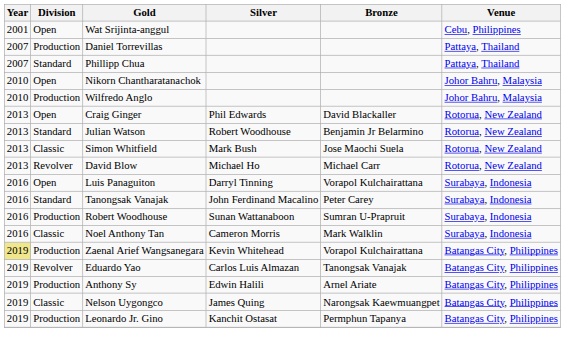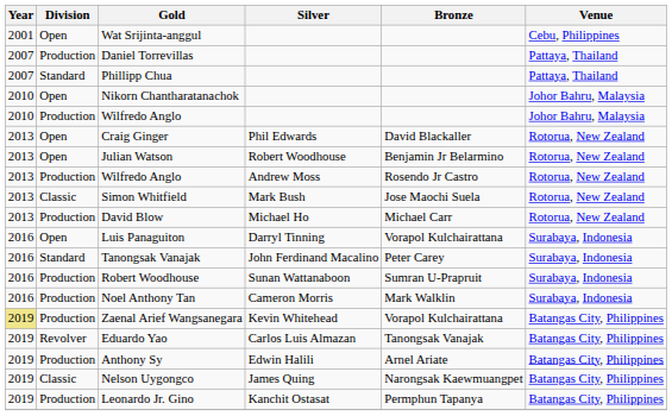Julian Watson | Division: Standard -> Open
+ row: 2013 | Production | Wilfredo Anglo | Andrew Moss | Rosendo Jr Castro | Rotorua, New Zealand
David Blow | Division: Revolver -> Production
Noel Anthony Tan | Division: Classic -> Production
